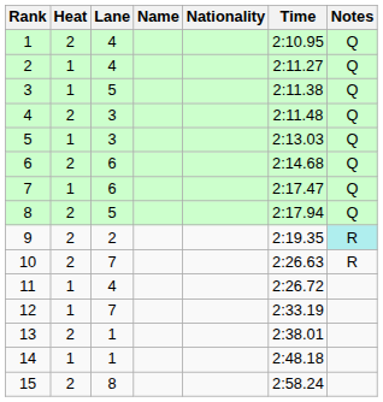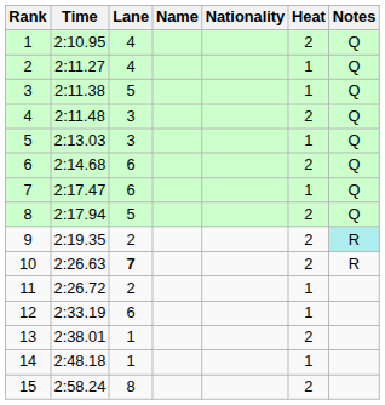columns swapped: Heat <-> Time
10 | Lane: normal -> bold
11 | Lane: 4 -> 2
12 | Lane: 7 -> 6
